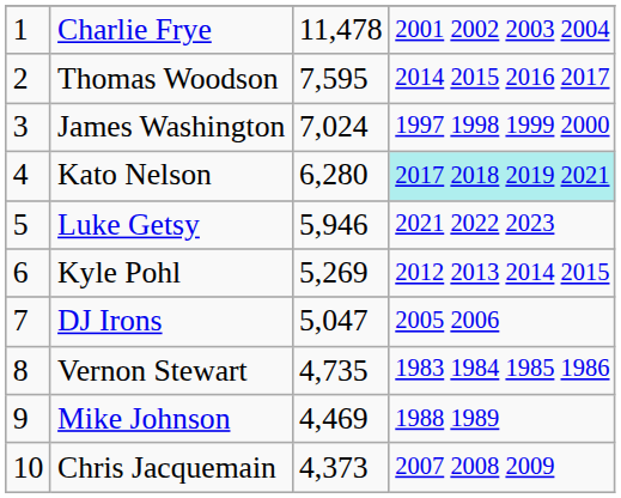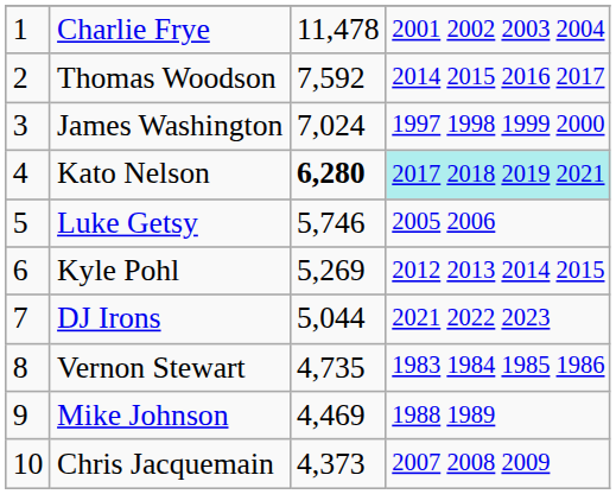Thomas Woodson | column 3: 7,595 -> 7,592
Kato Nelson | column 3: normal -> bold
Luke Getsy | column 3: 5,946 -> 5,746
Luke Getsy | column 4: 2021 2022 2023 -> 2005 2006
DJ Irons | column 3: 5,047 -> 5,044
DJ Irons | column 4: 2005 2006 -> 2021 2022 2023
